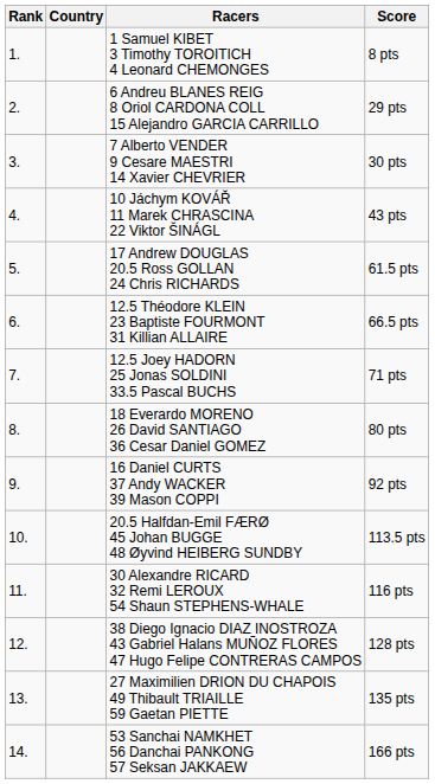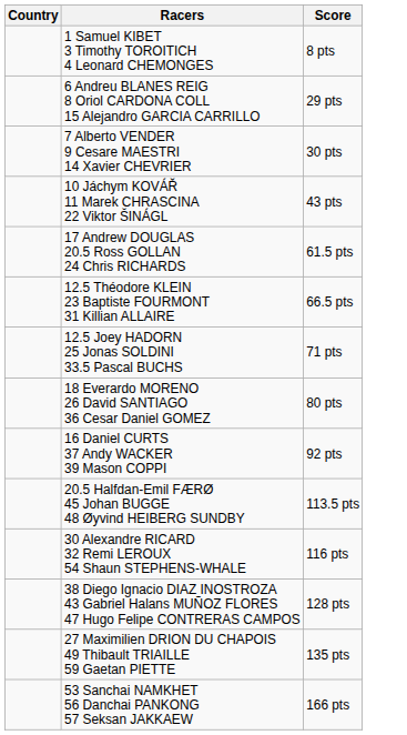- column: Rank | 1. | 2. | 3. | 4. | 5. | 6. | 7. | 8. | 9. | 10. | 11. | 12. | 13. | 14.
